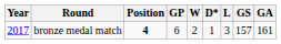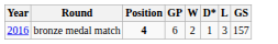- column: GA | 161
bronze medal match | Year: 2017 -> 2016
